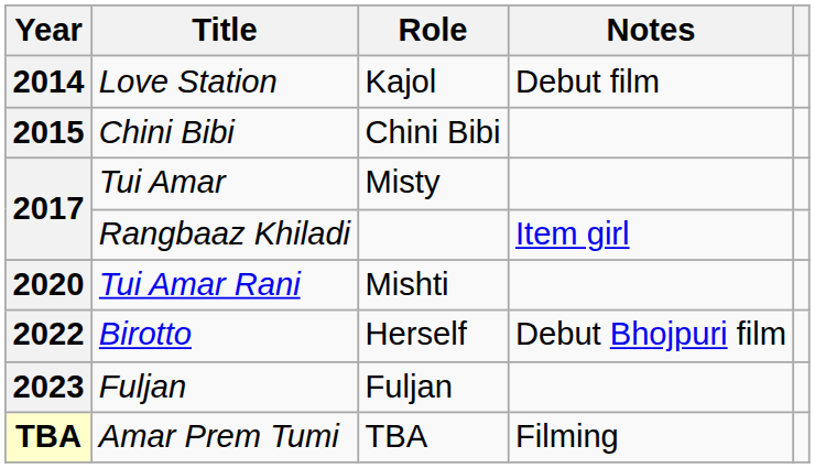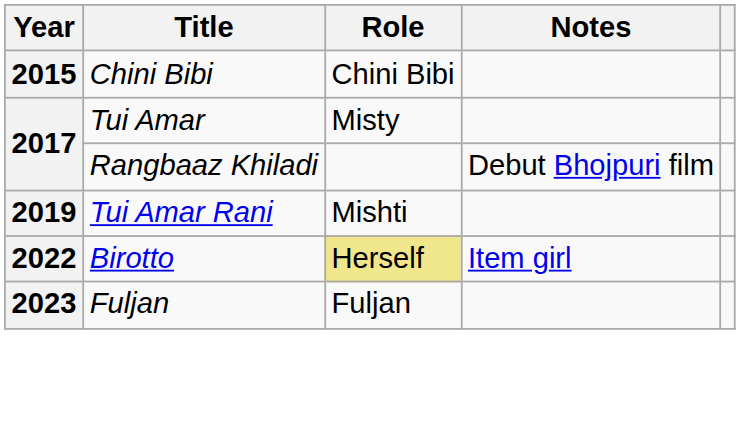- row: 2014 | Love Station | Kajol | Debut film
Rangbaaz Khiladi | Notes: Item girl -> Debut Bhojpuri film
Tui Amar Rani | Year: 2020 -> 2019
Birotto | Role: no background -> khaki background
Birotto | Notes: Debut Bhojpuri film -> Item girl
- row: TBA | Amar Prem Tumi | TBA | Filming
